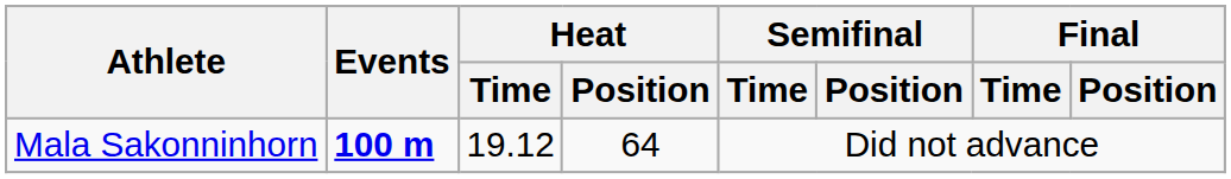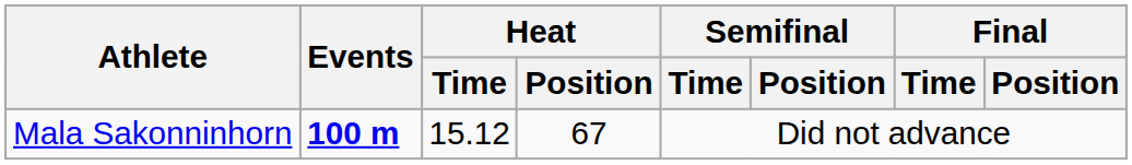Mala Sakonninhorn | Heat / Time: 19.12 -> 15.12
Mala Sakonninhorn | Heat / Position: 64 -> 67
